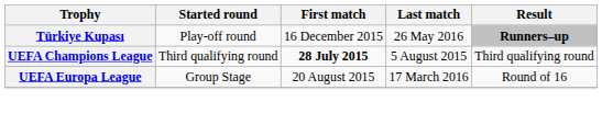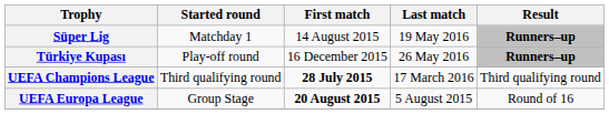+ row: Süper Lig | Matchday 1 | 14 August 2015 | 19 May 2016 | Runners–up
UEFA Champions League | Last match: 5 August 2015 -> 17 March 2016
UEFA Europa League | First match: normal -> bold
UEFA Europa League | Last match: 17 March 2016 -> 5 August 2015
